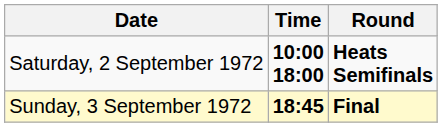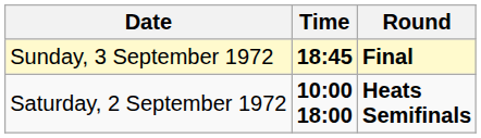rows swapped: Saturday, 2 September 1972 <-> Sunday, 3 September 1972
